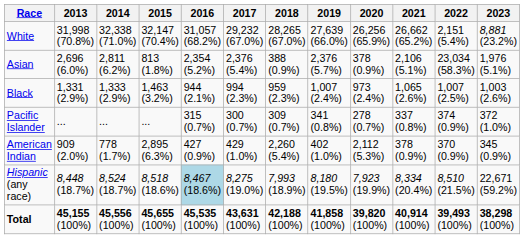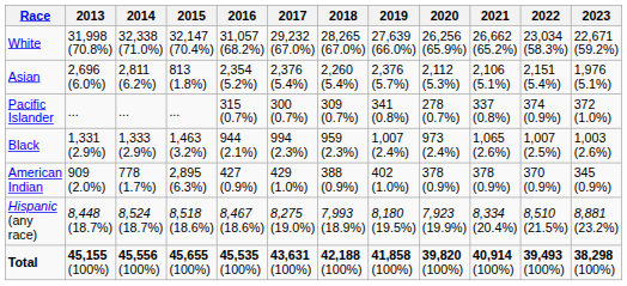White | 2022: 2,151 (5.4%) -> 23,034 (58.3%)
White | 2023: 8,881 (23.2%) -> 22,671 (59.2%)
Asian | 2018: 388 (0.9%) -> 2,260 (5.4%)
Asian | 2020: 378 (0.9%) -> 2,112 (5.3%)
Asian | 2022: 23,034 (58.3%) -> 2,151 (5.4%)
rows swapped: Black <-> Pacific Islander
American Indian | 2018: 2,260 (5.4%) -> 388 (0.9%)
American Indian | 2020: 2,112 (5.3%) -> 378 (0.9%)
Hispanic (any race) | 2016: lightblue background -> no background
Hispanic (any race) | 2023: 22,671 (59.2%) -> 8,881 (23.2%)
